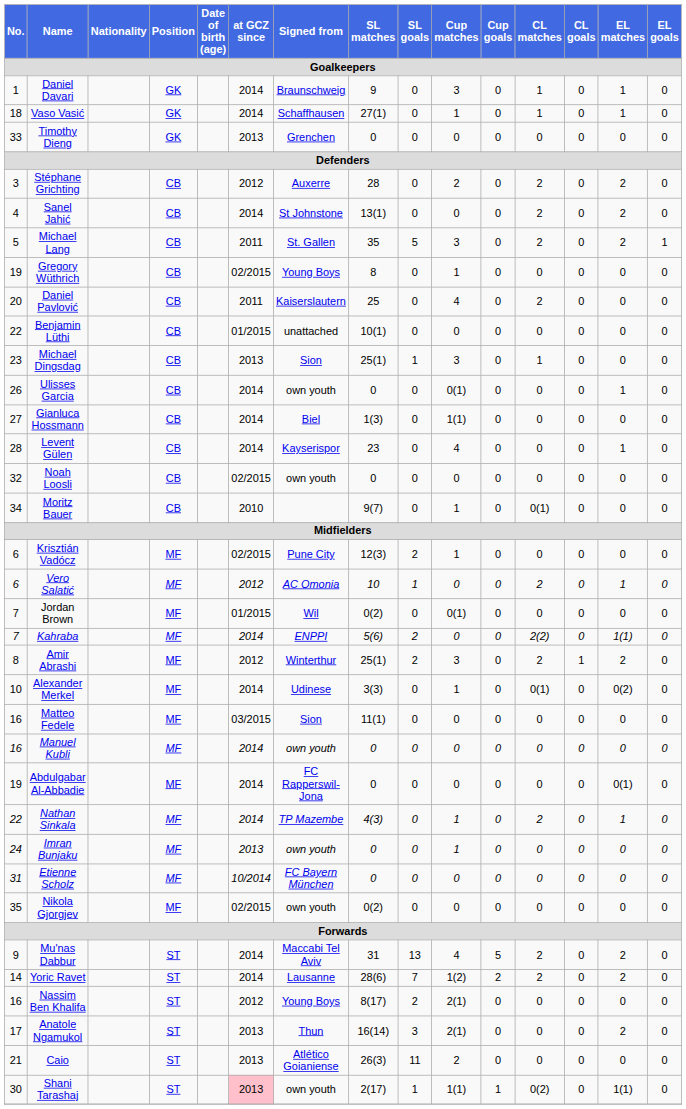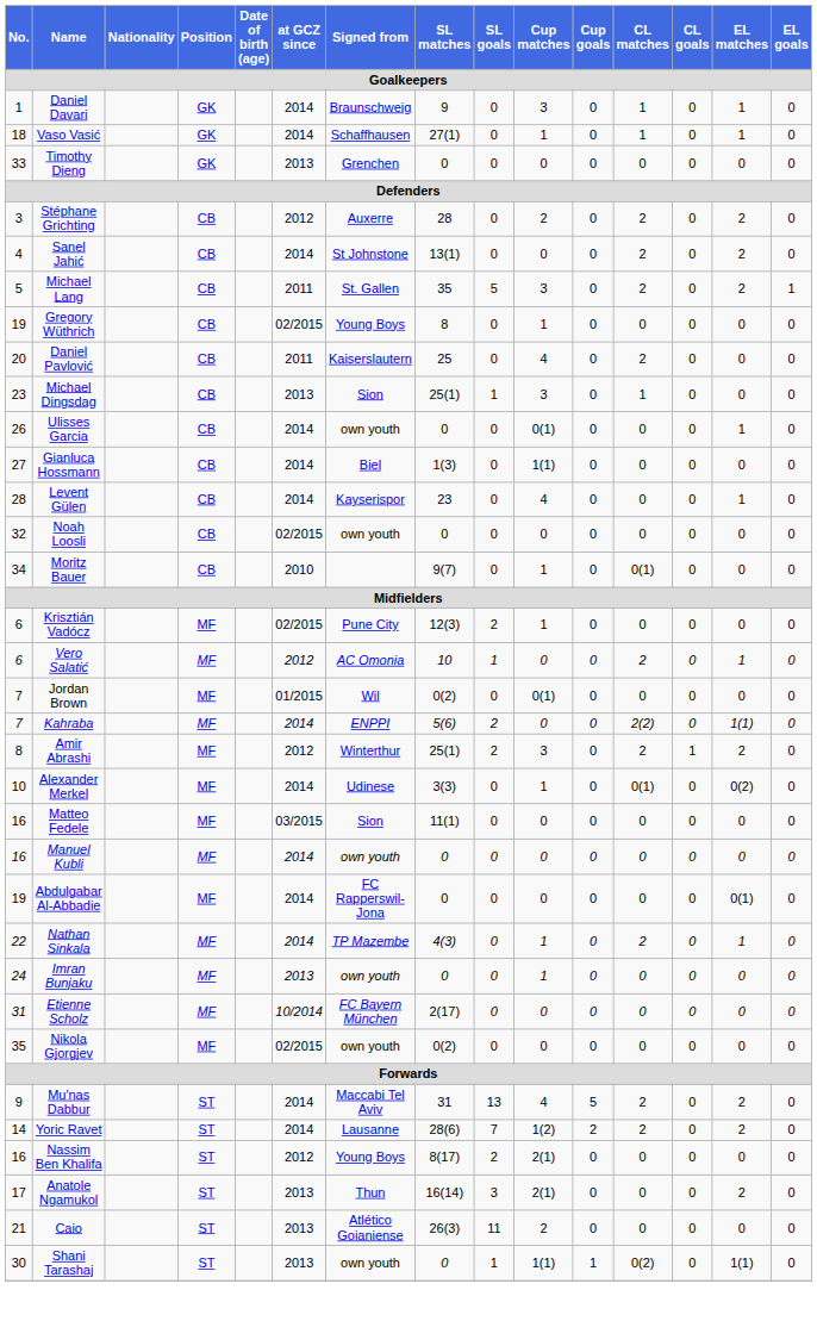- row: 22 | Benjamin Lüthi | CB | 01/2015 | unattached | 10(1) | 0 | 0 | 0 | 0 | 0 | 0 | 0
Etienne Scholz | SL matches: 0 -> 2(17)
Shani Tarashaj | at GCZ since: pink background -> no background
Shani Tarashaj | SL matches: 2(17) -> 0
